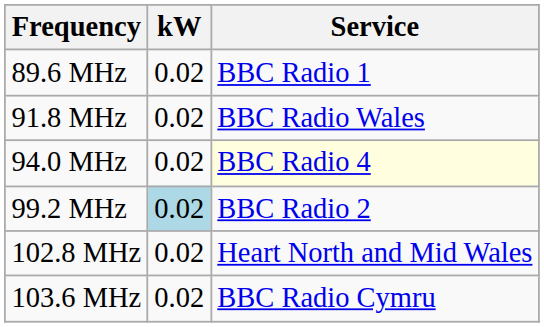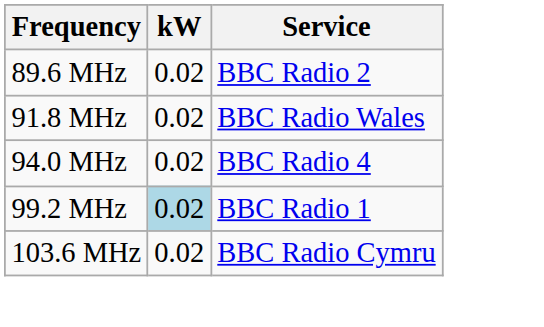89.6 MHz | Service: BBC Radio 1 -> BBC Radio 2
94.0 MHz | Service: lightyellow background -> no background
99.2 MHz | Service: BBC Radio 2 -> BBC Radio 1
- row: 102.8 MHz | 0.02 | Heart North and Mid Wales
